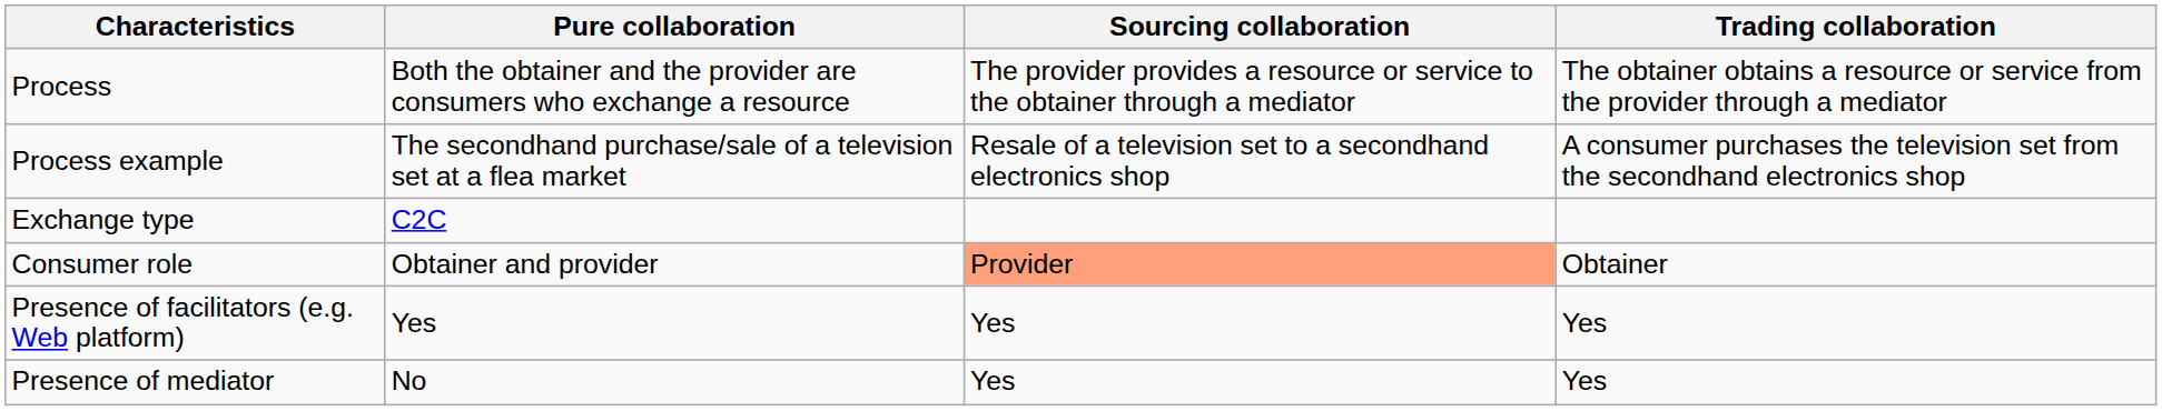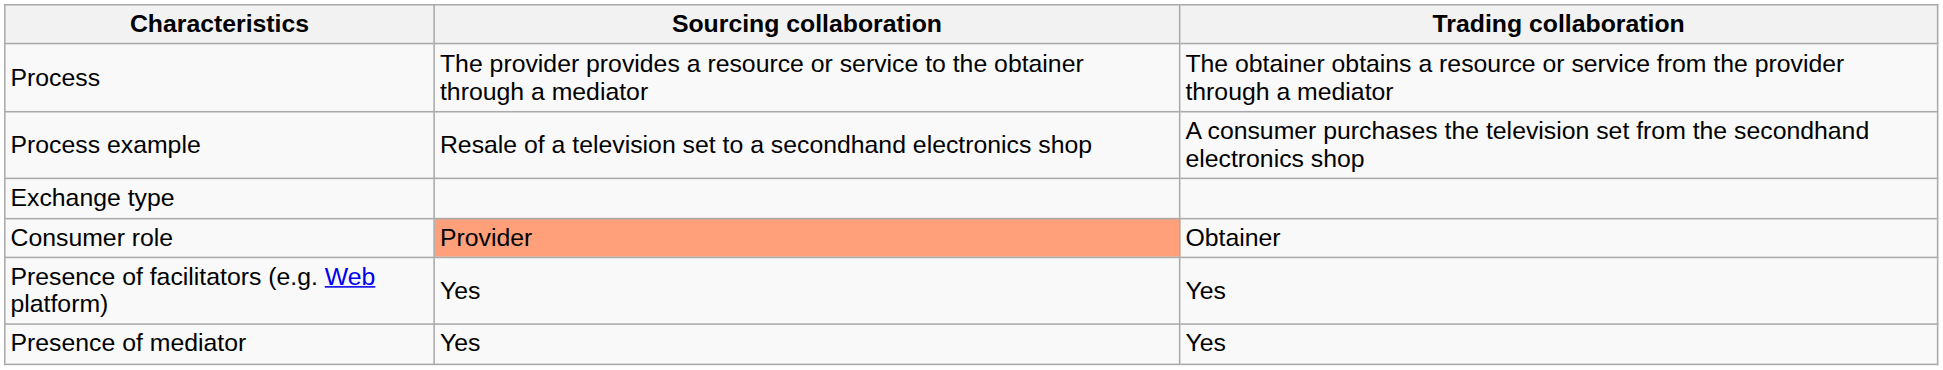- column: Pure collaboration | Both the obtainer and the provider are consumers who exchange a resource | The secondhand purchase/sale of a television set at a flea market | C2C | Obtainer and provider | Yes | No
